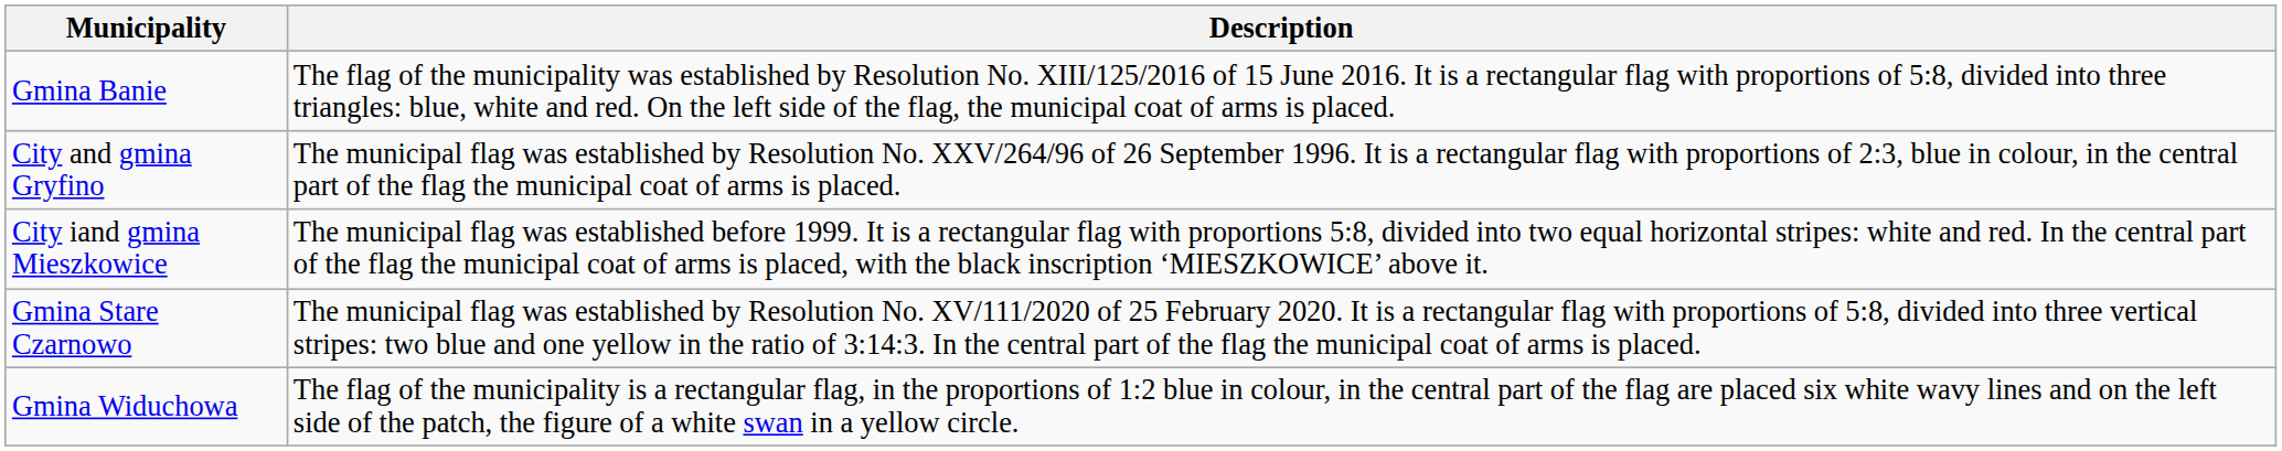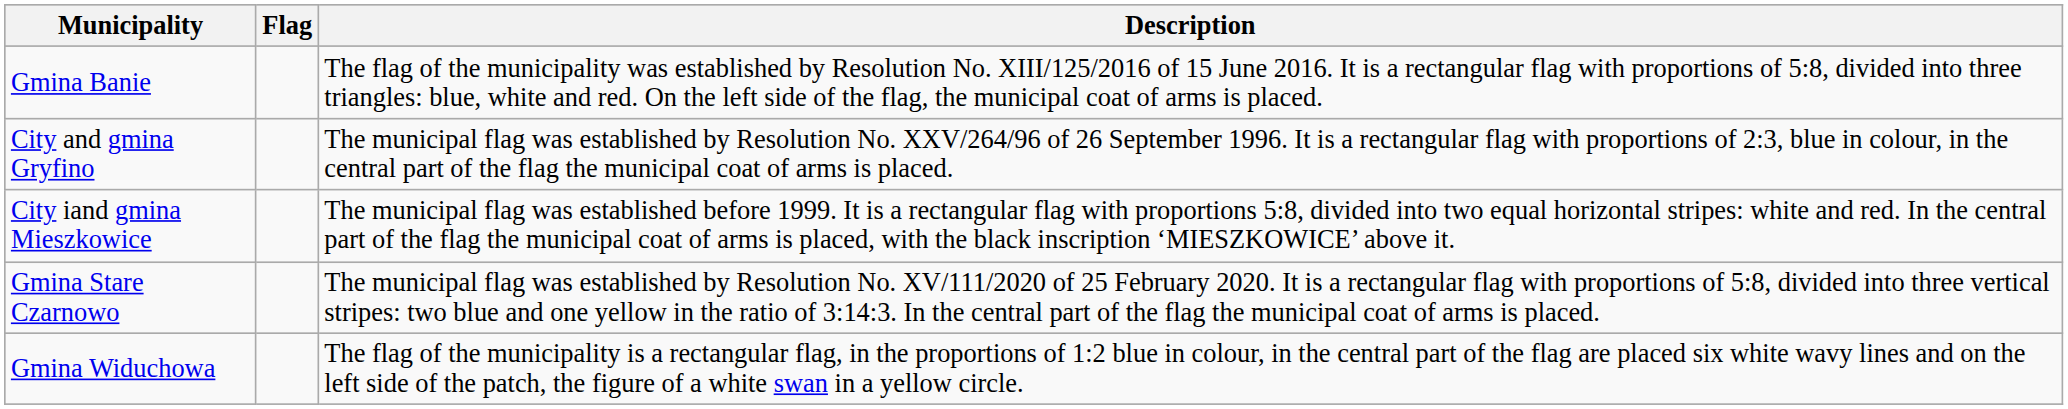+ column: Flag
